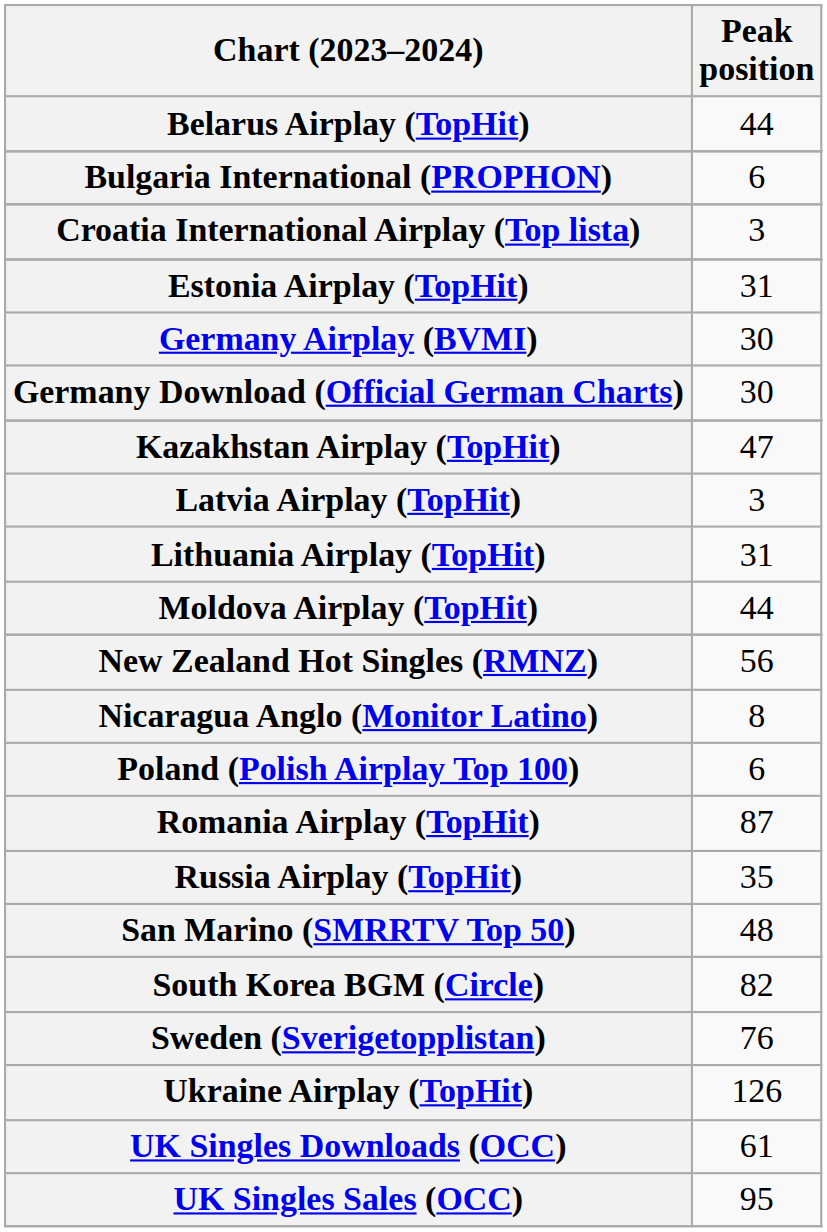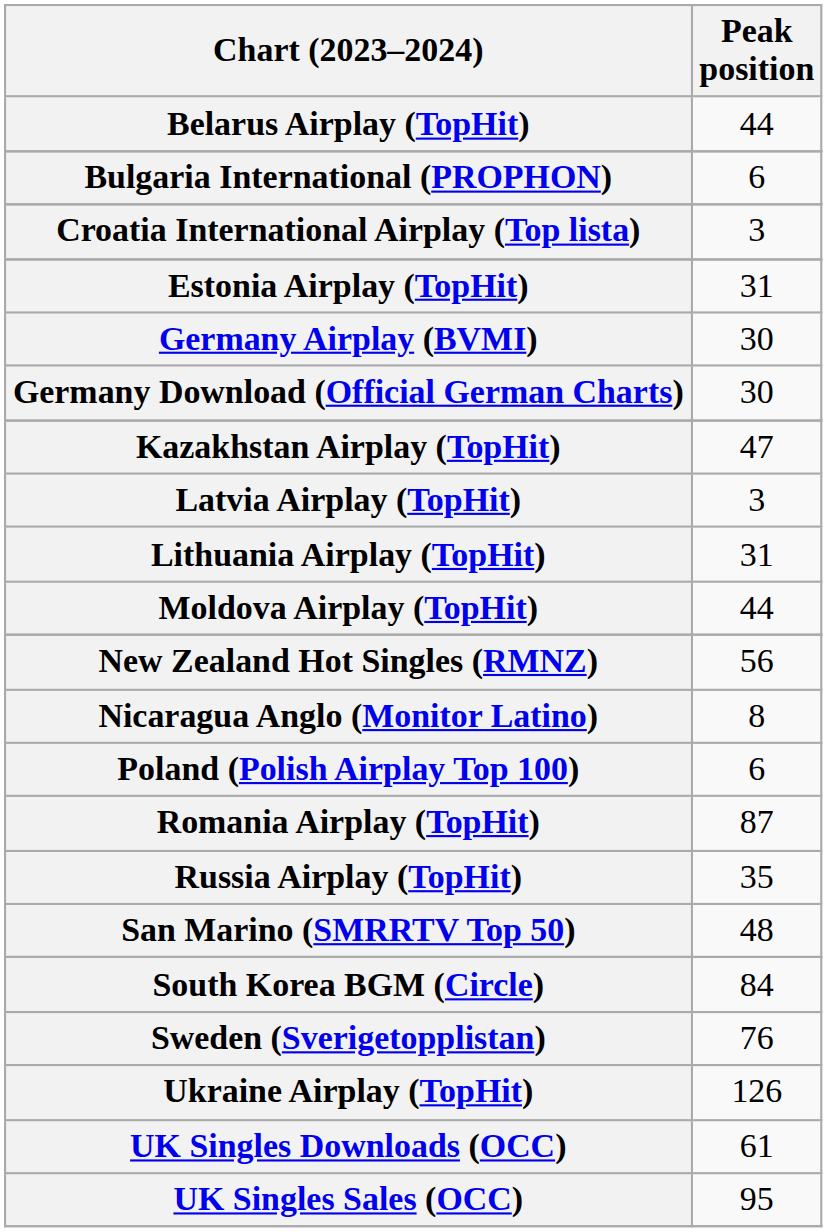South Korea BGM (Circle) | Peak position: 82 -> 84
